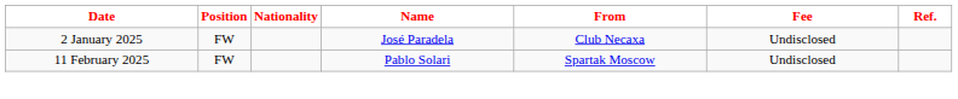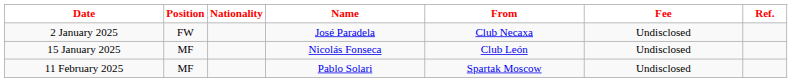+ row: 15 January 2025 | MF | Nicolás Fonseca | Club León | Undisclosed
11 February 2025 | Position: FW -> MF
